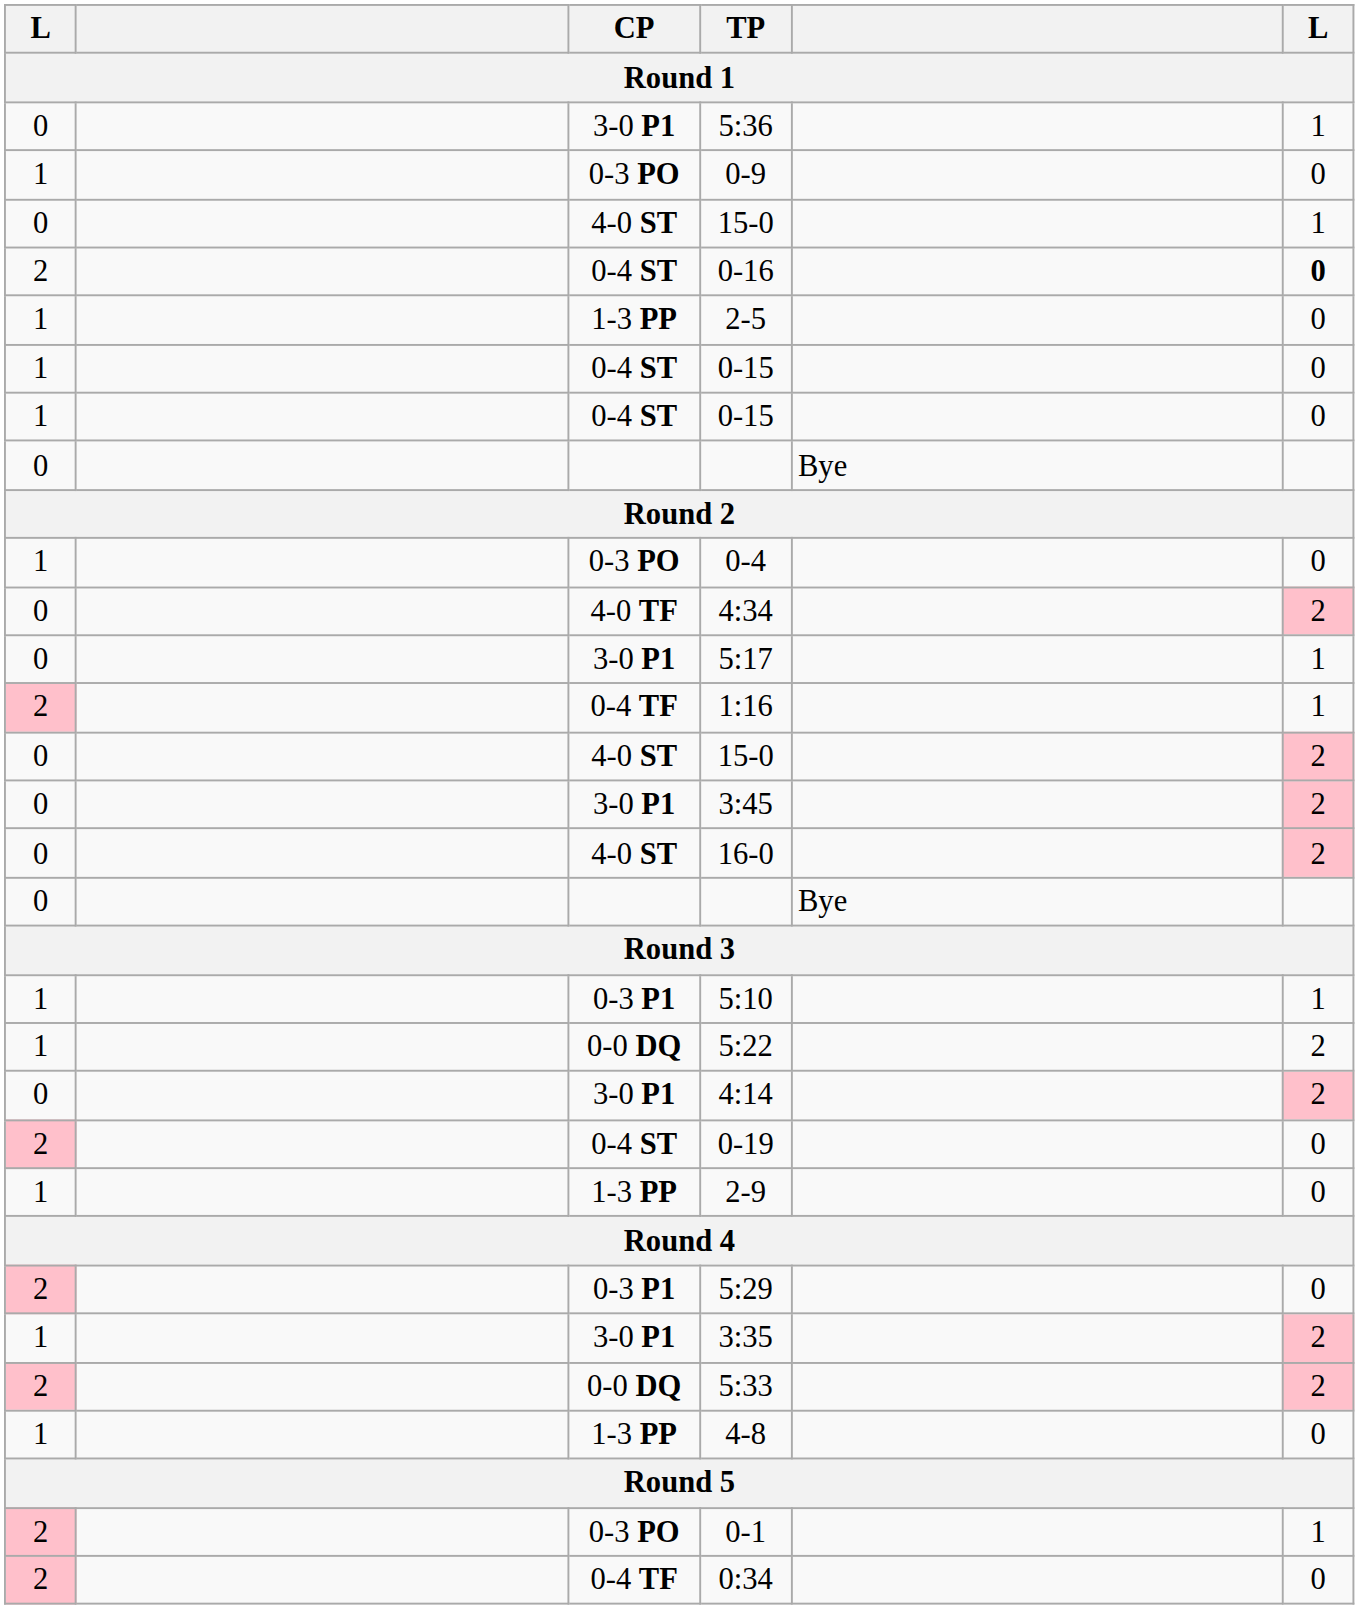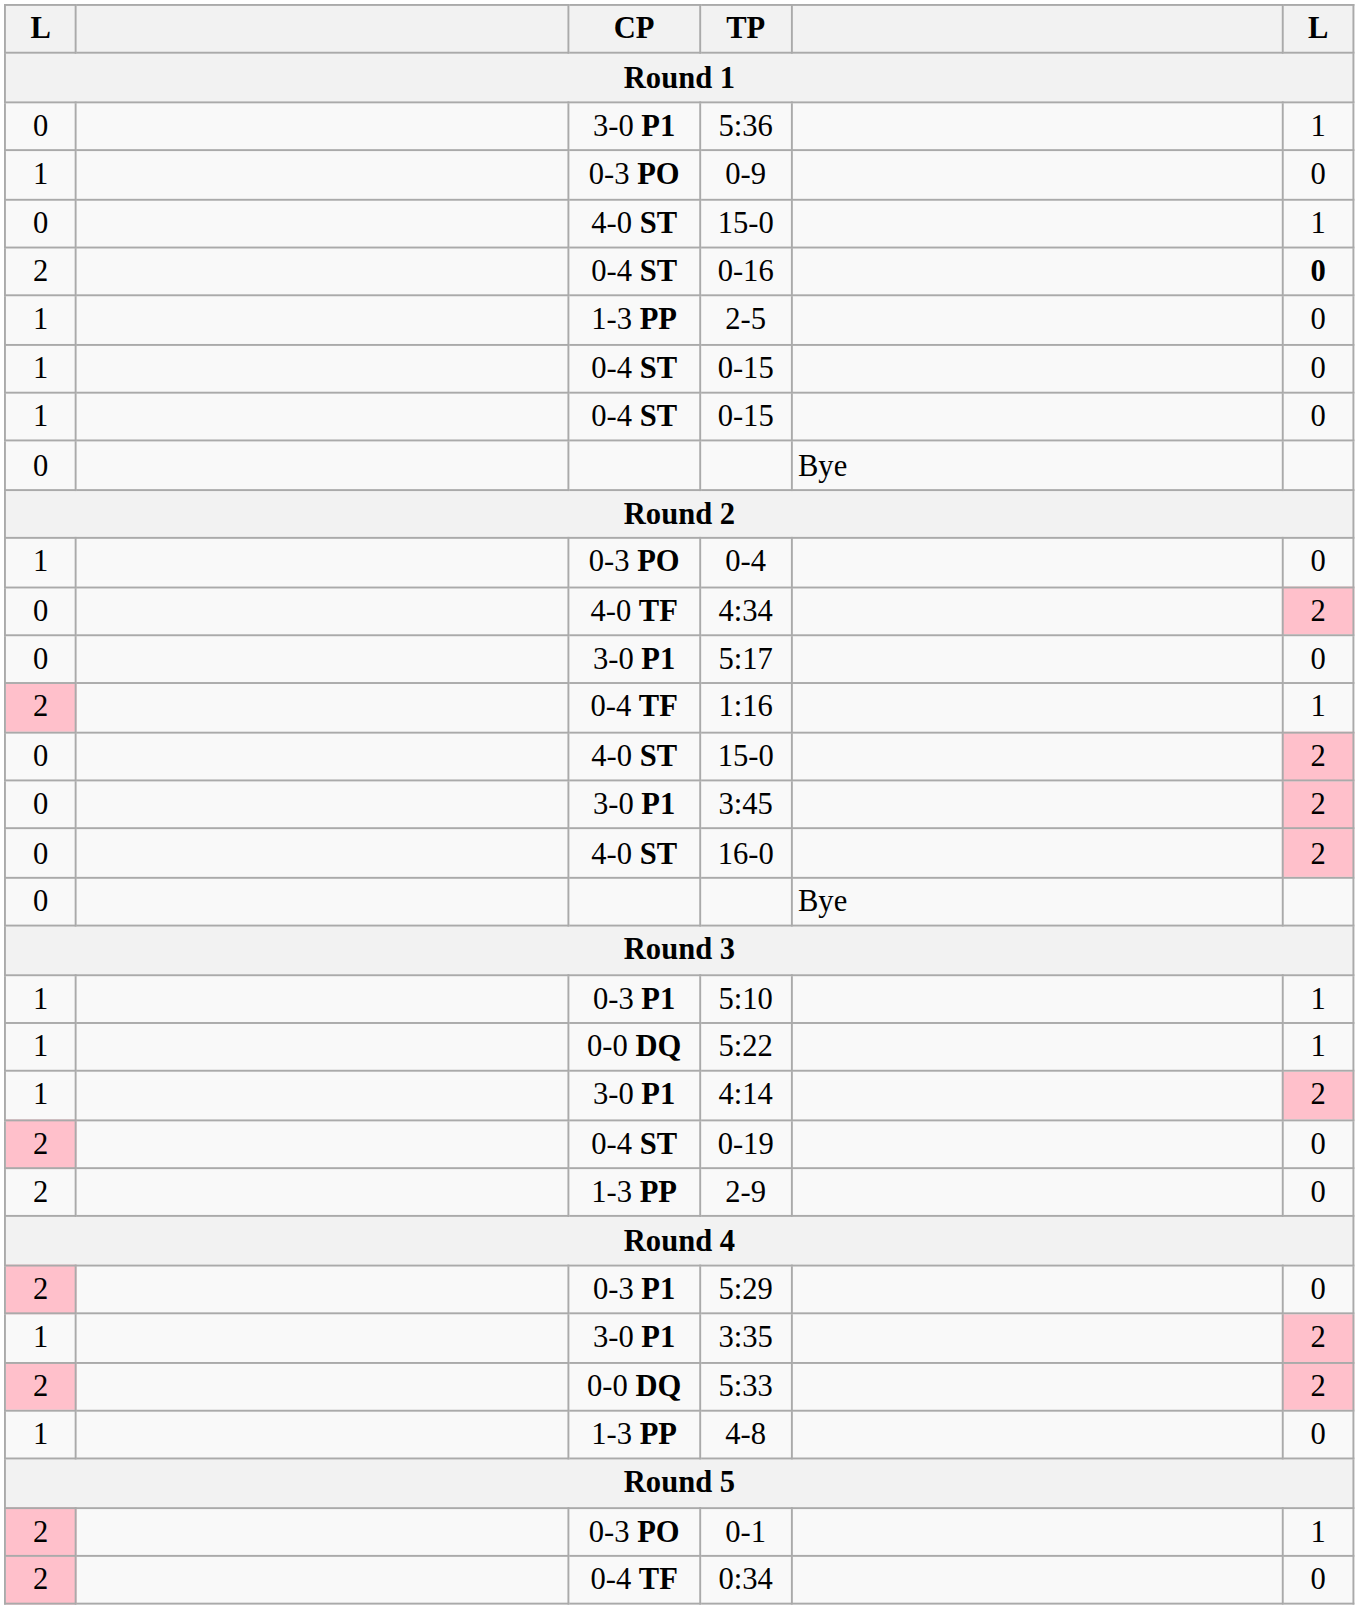5:17 | column 6: 1 -> 0
5:22 | column 6: 2 -> 1
4:14 | column 1: 0 -> 1
2-9 | column 1: 1 -> 2
